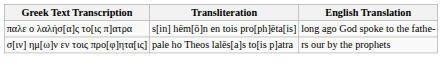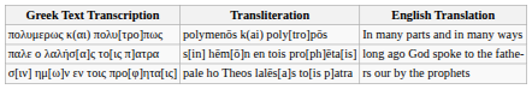+ row: πολυμερως κ(αι) πολυ[τρο]πως | polymenōs k(ai) poly[tro]pōs | In many parts and in many ways
